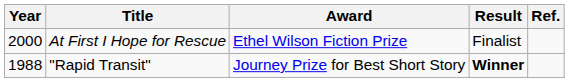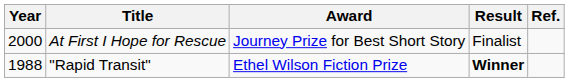At First I Hope for Rescue | Award: Ethel Wilson Fiction Prize -> Journey Prize for Best Short Story
"Rapid Transit" | Award: Journey Prize for Best Short Story -> Ethel Wilson Fiction Prize
